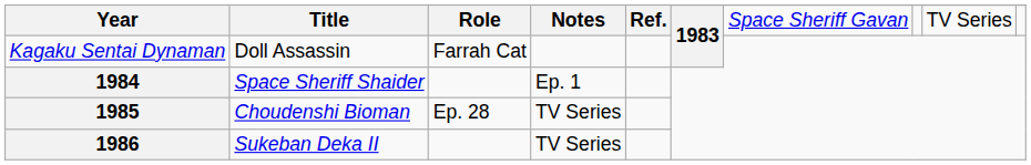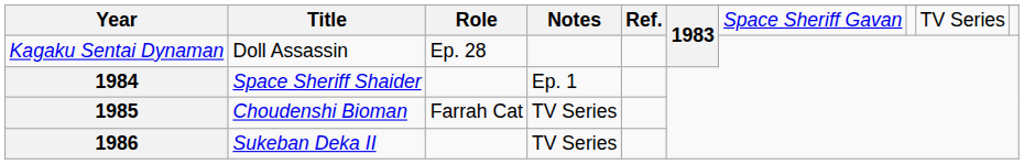Doll Assassin | Role: Farrah Cat -> Ep. 28
Choudenshi Bioman | Role: Ep. 28 -> Farrah Cat
